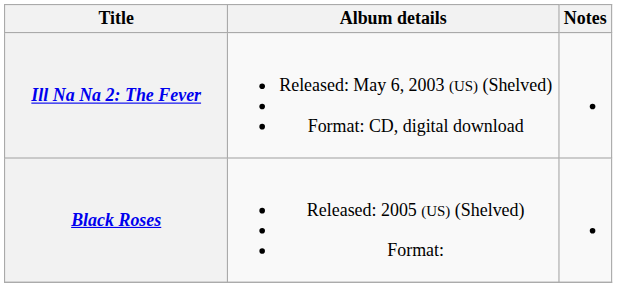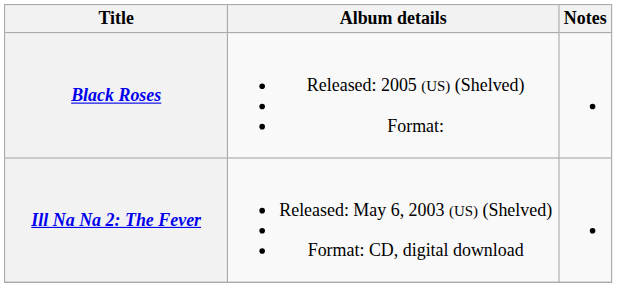rows swapped: Ill Na Na 2: The Fever <-> Black Roses
